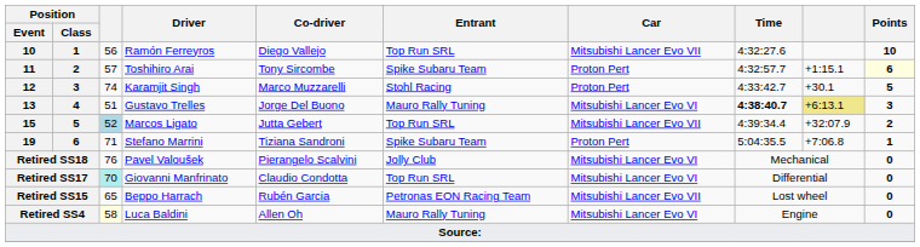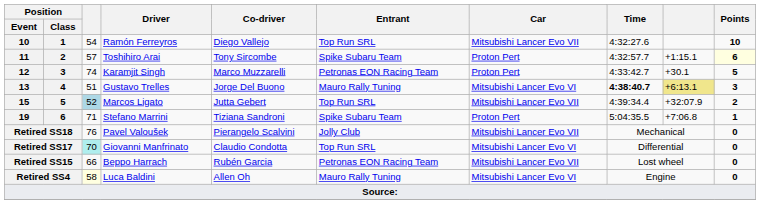Ramón Ferreyros | column 3: 56 -> 54
Karamjit Singh | Entrant: Stohl Racing -> Petronas EON Racing Team
Pavel Valoušek | Car: Mitsubishi Lancer Evo VI -> Mitsubishi Lancer Evo VII
Beppo Harrach | column 3: 65 -> 66
